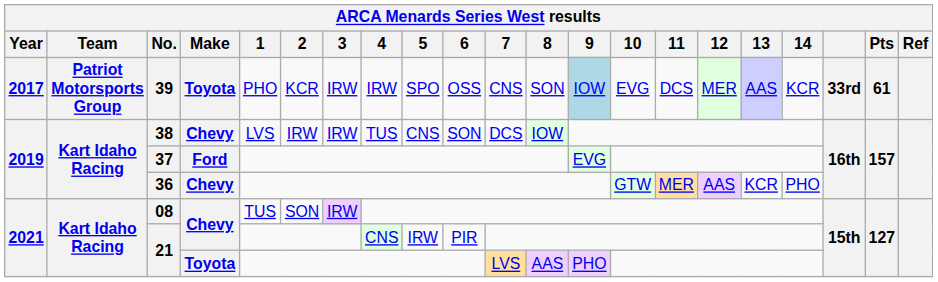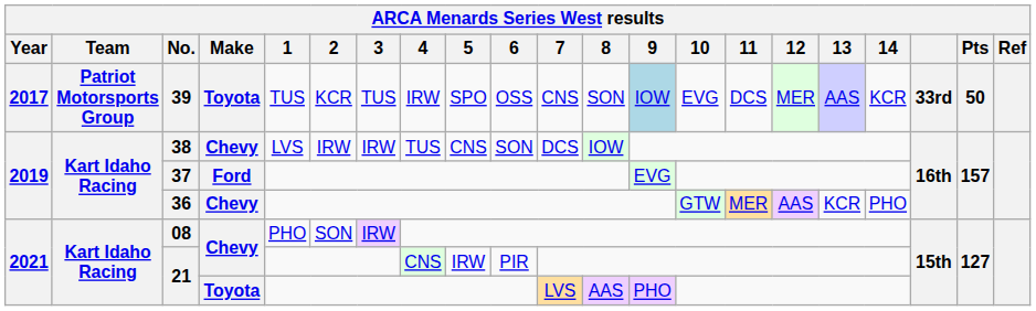39 | 1: PHO -> TUS
39 | 3: IRW -> TUS
39 | Pts: 61 -> 50
08 | 1: TUS -> PHO
